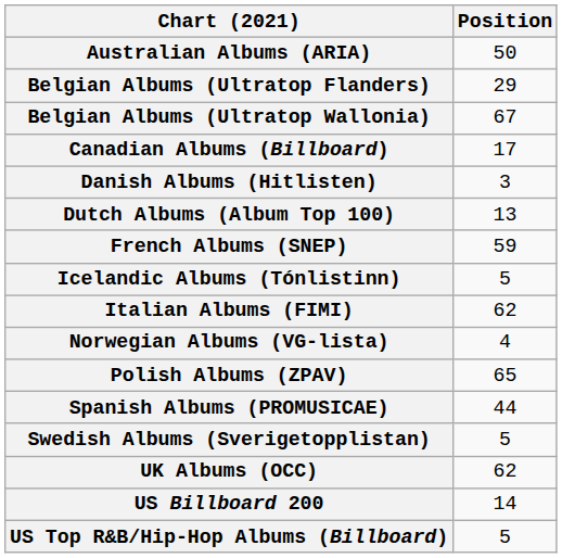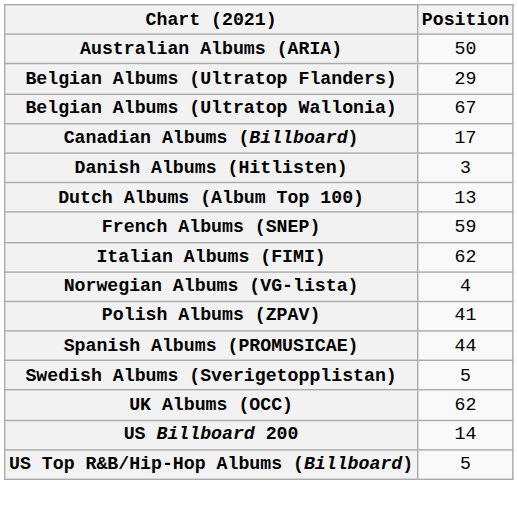- row: Icelandic Albums (Tónlistinn) | 5
Polish Albums (ZPAV) | Position: 65 -> 41
